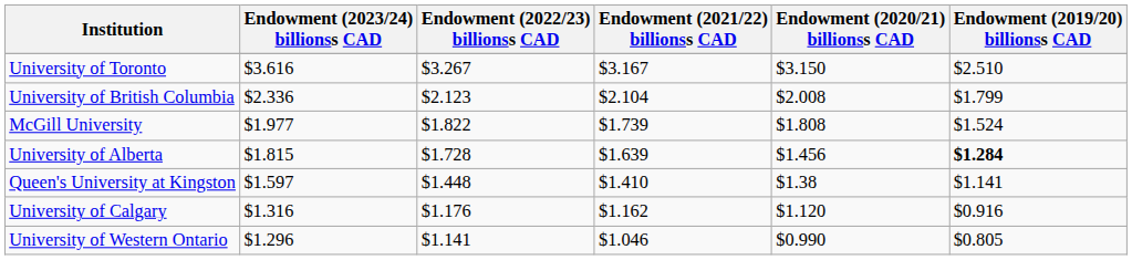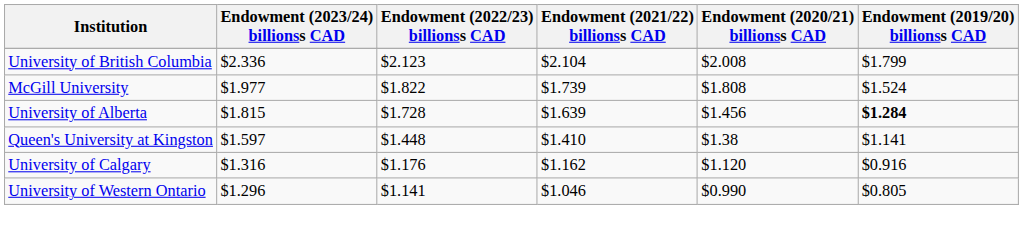- row: University of Toronto | $3.616 | $3.267 | $3.167 | $3.150 | $2.510
